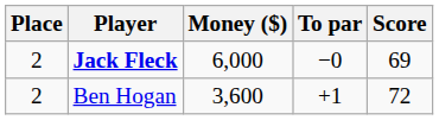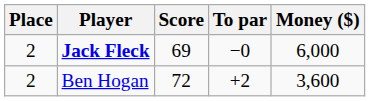columns swapped: Score <-> Money ($)
Ben Hogan | To par: +1 -> +2
